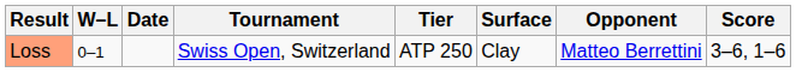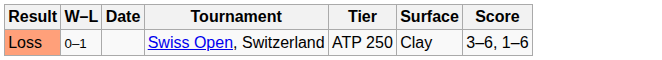- column: Opponent | Matteo Berrettini
